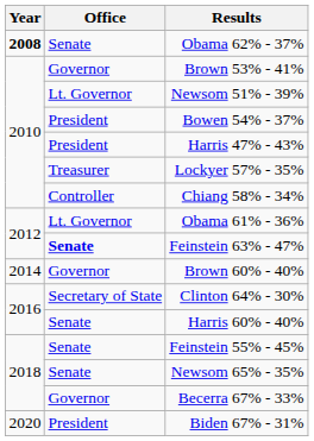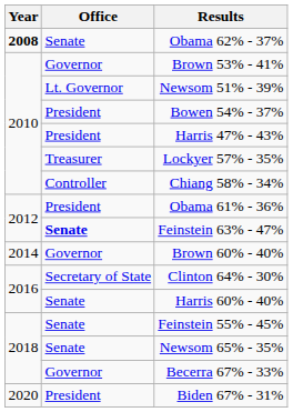Obama 61% - 36% | Office: Lt. Governor -> President
